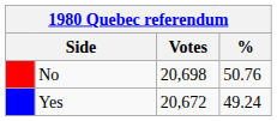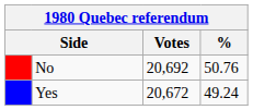No | Votes: 20,698 -> 20,692
